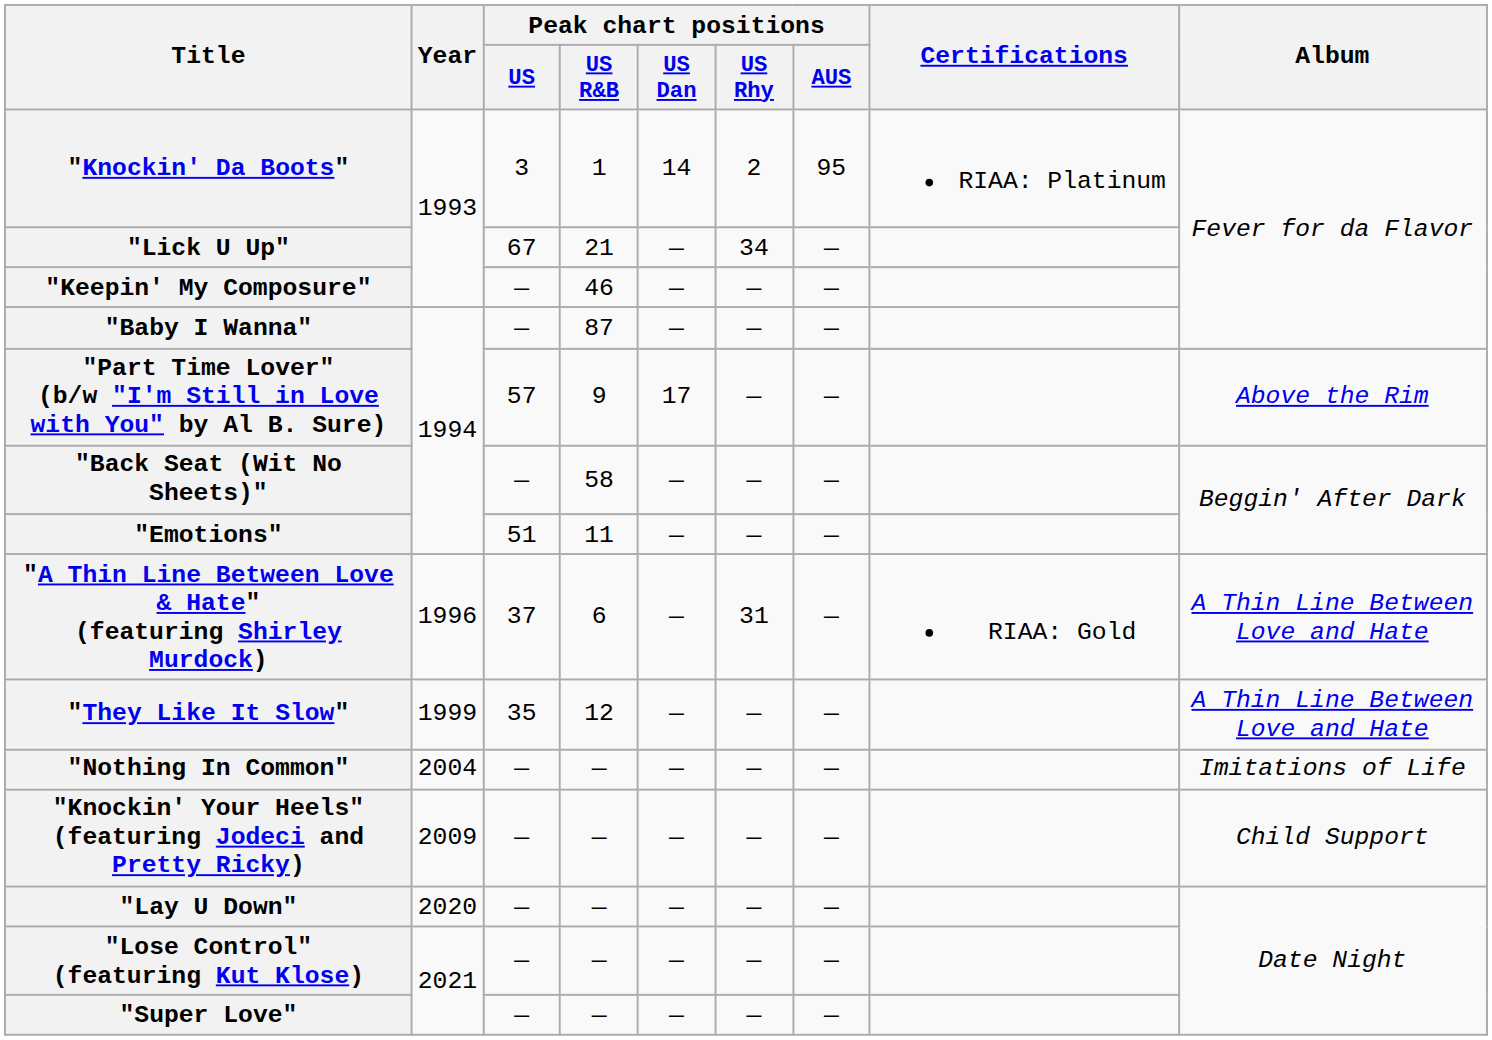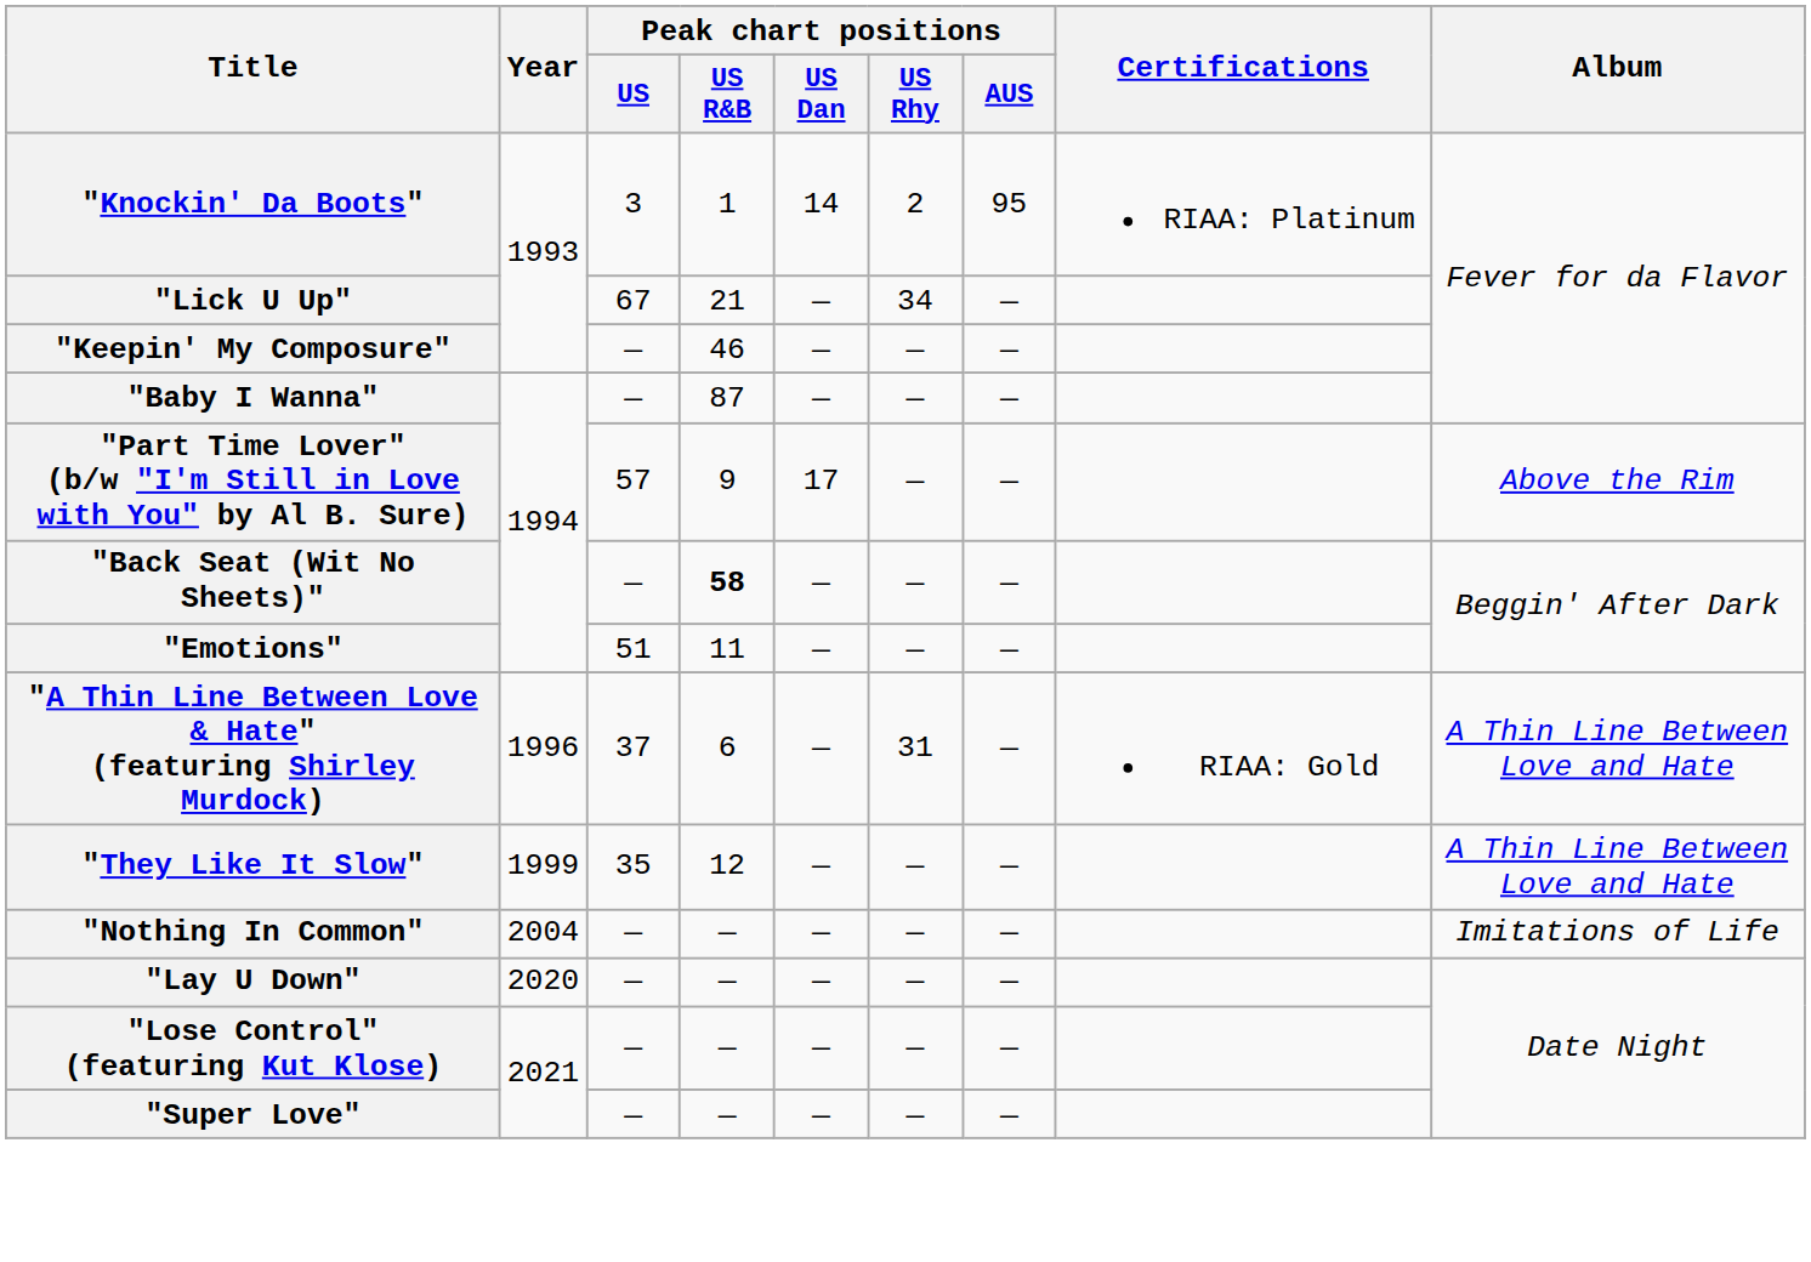"Back Seat (Wit No Sheets)" | Peak chart positions / US R&B: normal -> bold
- row: "Knockin' Your Heels" (featuring Jodeci and Pretty Ricky) | 2009 | — | — | — | — | — | Child Support
